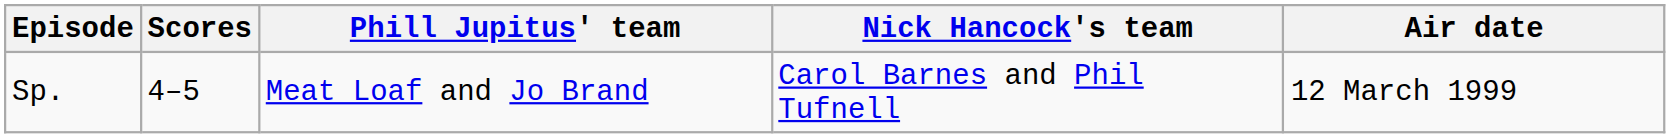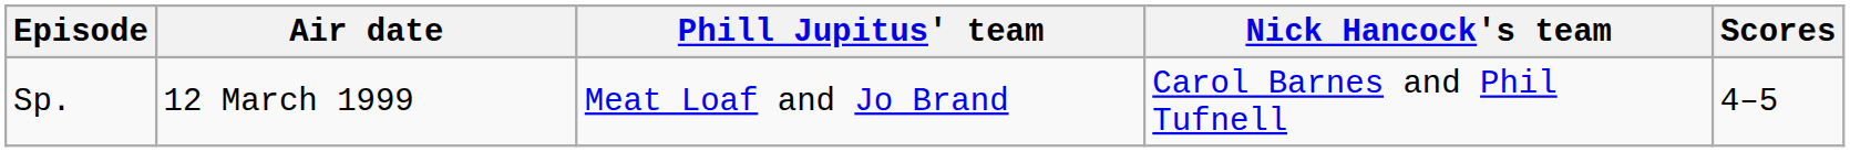columns swapped: Air date <-> Scores
